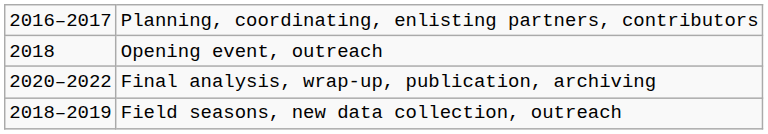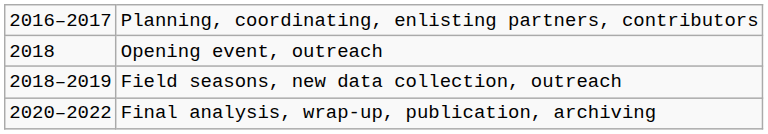rows swapped: Field seasons, new data collection, outreach <-> Final analysis, wrap-up, publication, archiving
